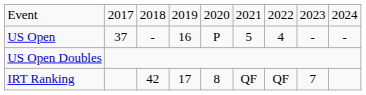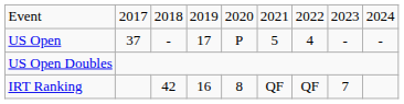US Open | column 4: 16 -> 17
IRT Ranking | column 4: 17 -> 16
